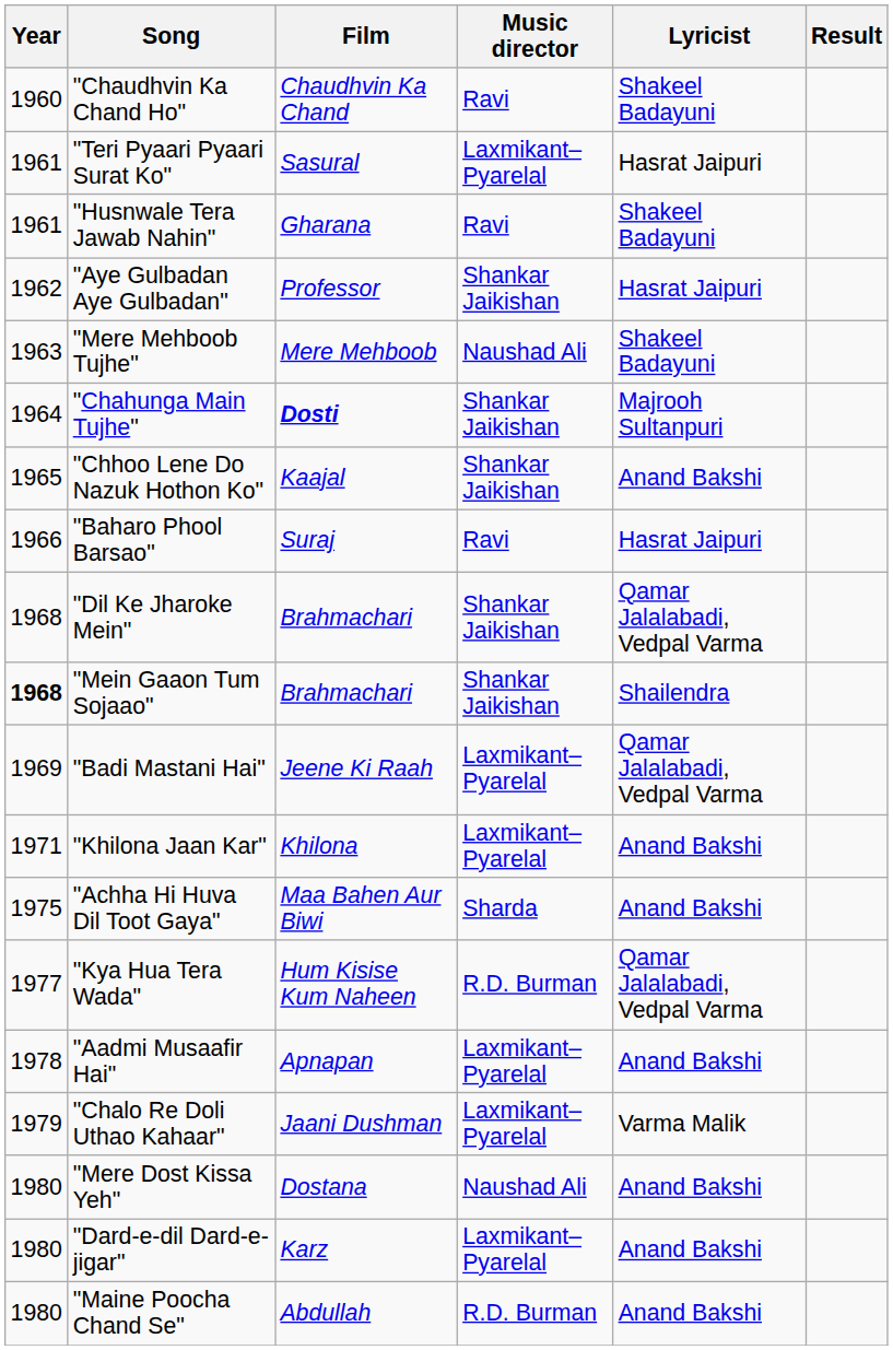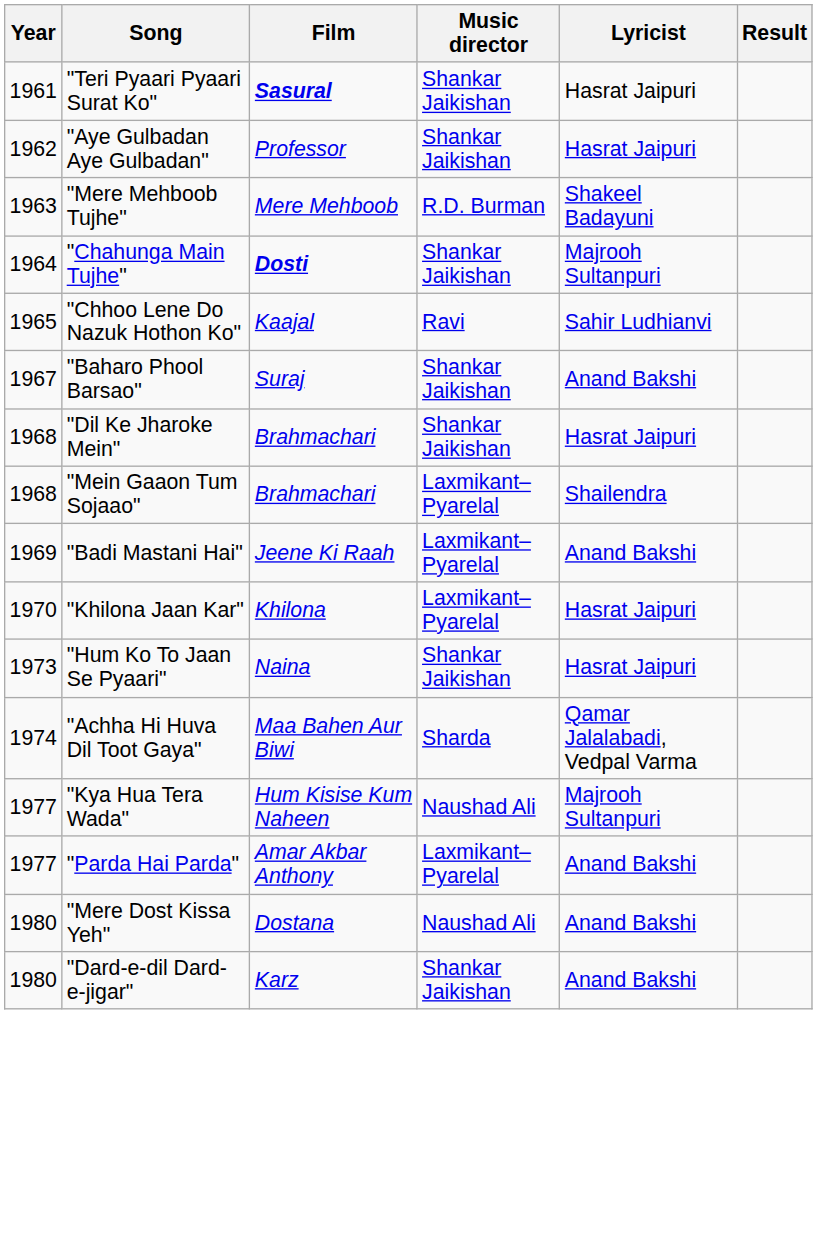- row: 1960 | "Chaudhvin Ka Chand Ho" | Chaudhvin Ka Chand | Ravi | Shakeel Badayuni
"Teri Pyaari Pyaari Surat Ko" | Film: normal -> bold
"Teri Pyaari Pyaari Surat Ko" | Music director: Laxmikant–Pyarelal -> Shankar Jaikishan
- row: 1961 | "Husnwale Tera Jawab Nahin" | Gharana | Ravi | Shakeel Badayuni
"Mere Mehboob Tujhe" | Music director: Naushad Ali -> R.D. Burman
"Chhoo Lene Do Nazuk Hothon Ko" | Music director: Shankar Jaikishan -> Ravi
"Chhoo Lene Do Nazuk Hothon Ko" | Lyricist: Anand Bakshi -> Sahir Ludhianvi
"Baharo Phool Barsao" | Year: 1966 -> 1967
"Baharo Phool Barsao" | Music director: Ravi -> Shankar Jaikishan
"Baharo Phool Barsao" | Lyricist: Hasrat Jaipuri -> Anand Bakshi
"Dil Ke Jharoke Mein" | Lyricist: Qamar Jalalabadi, Vedpal Varma -> Hasrat Jaipuri
"Mein Gaaon Tum Sojaao" | Year: bold -> normal
"Mein Gaaon Tum Sojaao" | Music director: Shankar Jaikishan -> Laxmikant–Pyarelal
"Badi Mastani Hai" | Lyricist: Qamar Jalalabadi, Vedpal Varma -> Anand Bakshi
"Khilona Jaan Kar" | Year: 1971 -> 1970
"Khilona Jaan Kar" | Lyricist: Anand Bakshi -> Hasrat Jaipuri
+ row: 1973 | "Hum Ko To Jaan Se Pyaari" | Naina | Shankar Jaikishan | Hasrat Jaipuri
"Achha Hi Huva Dil Toot Gaya" | Year: 1975 -> 1974
"Achha Hi Huva Dil Toot Gaya" | Lyricist: Anand Bakshi -> Qamar Jalalabadi, Vedpal Varma
"Kya Hua Tera Wada" | Music director: R.D. Burman -> Naushad Ali
"Kya Hua Tera Wada" | Lyricist: Qamar Jalalabadi, Vedpal Varma -> Majrooh Sultanpuri
+ row: 1977 | "Parda Hai Parda" | Amar Akbar Anthony | Laxmikant–Pyarelal | Anand Bakshi
- row: 1978 | "Aadmi Musaafir Hai" | Apnapan | Laxmikant–Pyarelal | Anand Bakshi
- row: 1979 | "Chalo Re Doli Uthao Kahaar" | Jaani Dushman | Laxmikant–Pyarelal | Varma Malik
"Dard-e-dil Dard-e-jigar" | Music director: Laxmikant–Pyarelal -> Shankar Jaikishan
- row: 1980 | "Maine Poocha Chand Se" | Abdullah | R.D. Burman | Anand Bakshi
